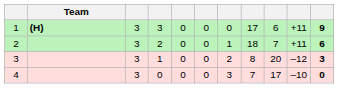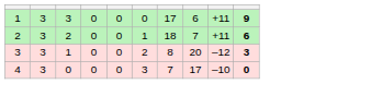- column: Team | (H)
